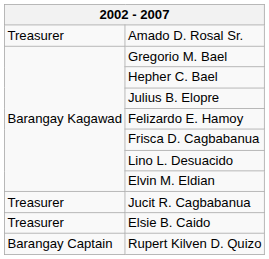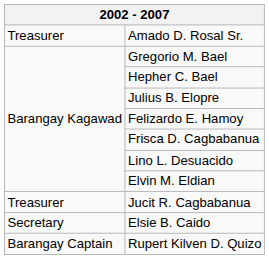Elsie B. Caido | column 1: Treasurer -> Secretary
